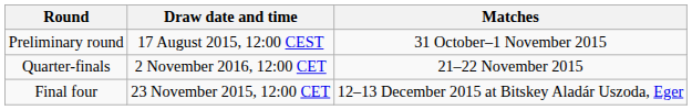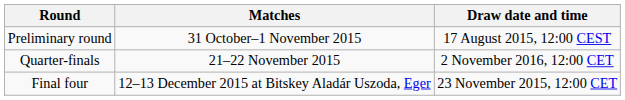columns swapped: Draw date and time <-> Matches
